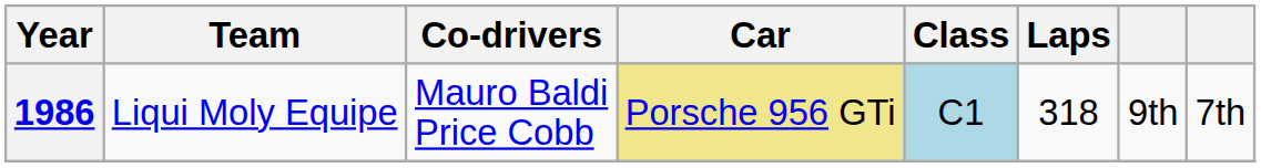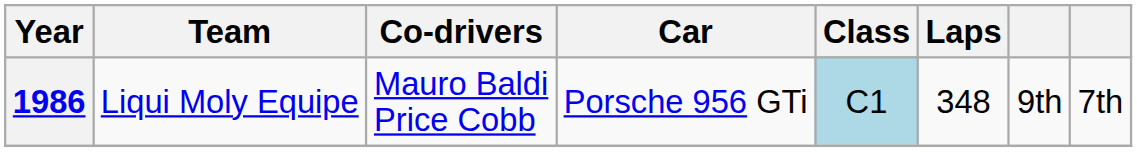1986 | Car: khaki background -> no background
1986 | Laps: 318 -> 348
